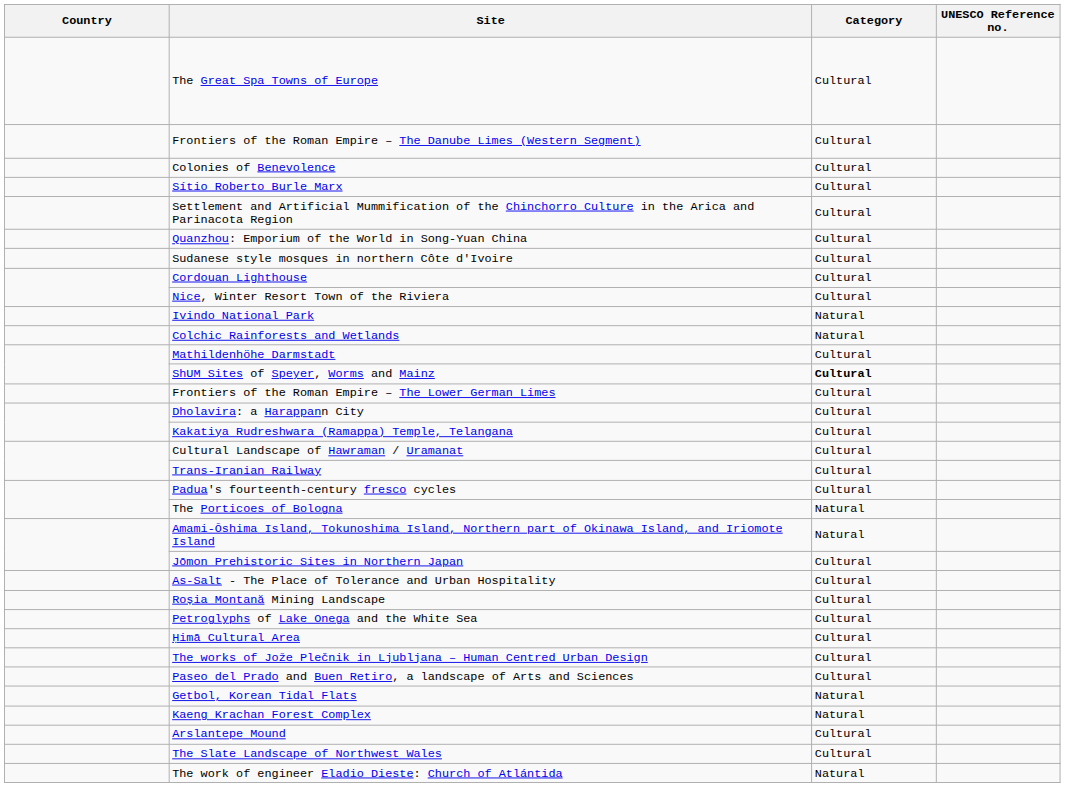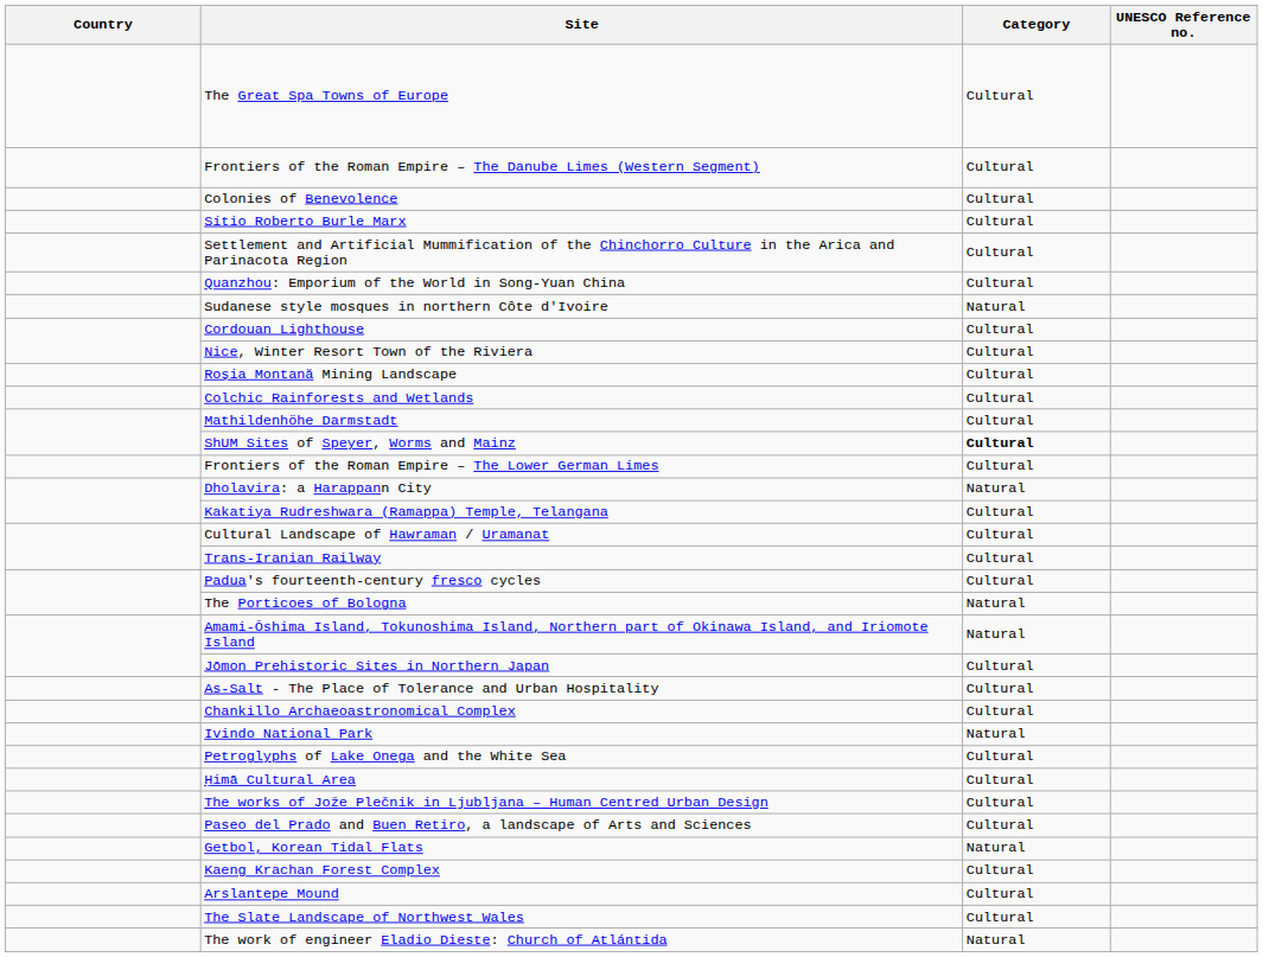Sudanese style mosques in northern Côte d'Ivoire | Category: Cultural -> Natural
rows swapped: Ivindo National Park <-> Roșia Montană Mining Landscape
Colchic Rainforests and Wetlands | Category: Natural -> Cultural
Dholavira: a Harappann City | Category: Cultural -> Natural
+ row: Chankillo Archaeoastronomical Complex | Cultural
Kaeng Krachan Forest Complex | Category: Natural -> Cultural
